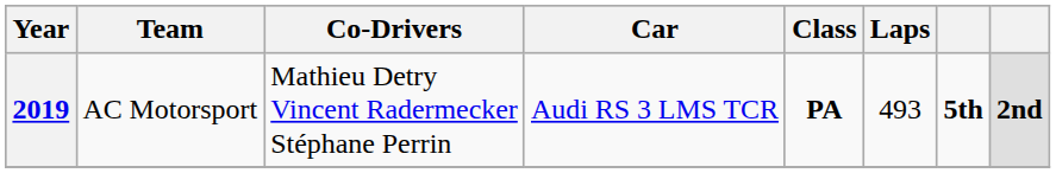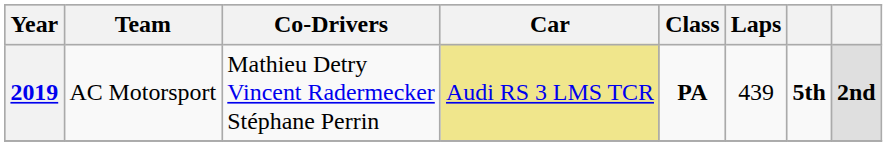2019 | Car: no background -> khaki background
2019 | Laps: 493 -> 439
